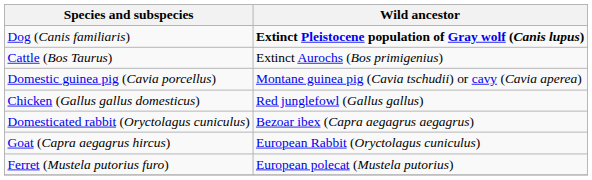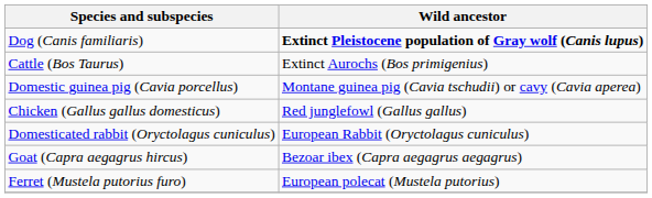Domesticated rabbit (Oryctolagus cuniculus) | Wild ancestor: Bezoar ibex (Capra aegagrus aegagrus) -> European Rabbit (Oryctolagus cuniculus)
Goat (Capra aegagrus hircus) | Wild ancestor: European Rabbit (Oryctolagus cuniculus) -> Bezoar ibex (Capra aegagrus aegagrus)
